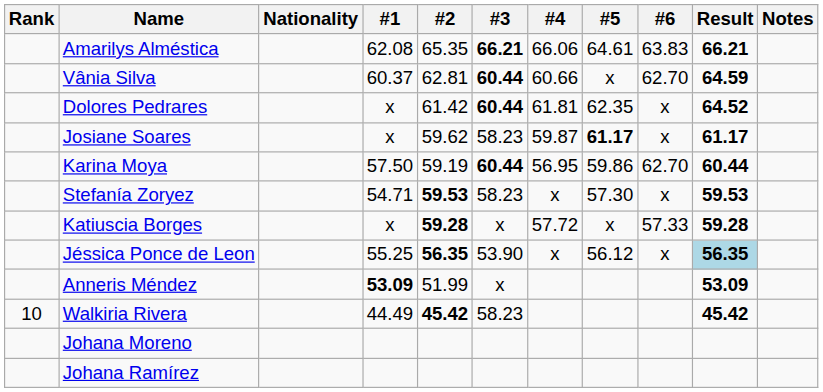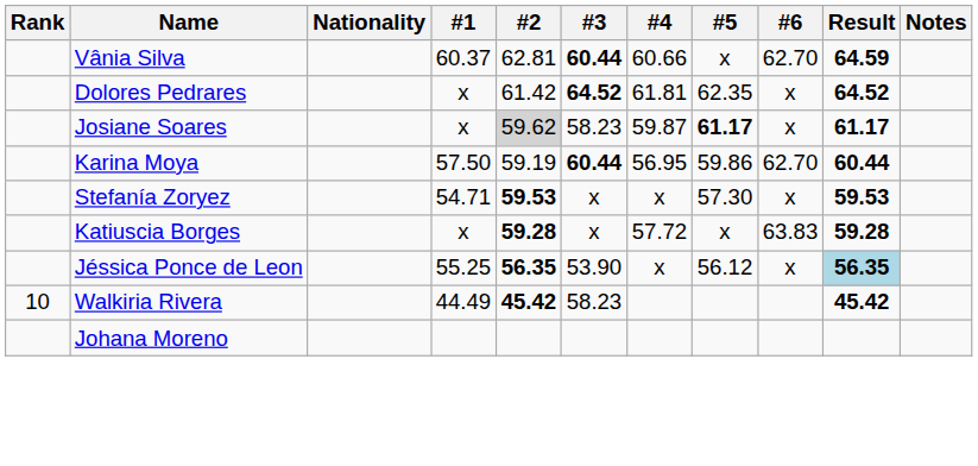- row: Amarilys Alméstica | 62.08 | 65.35 | 66.21 | 66.06 | 64.61 | 63.83 | 66.21
Dolores Pedrares | #3: 60.44 -> 64.52
Josiane Soares | #2: no background -> lightgrey background
Stefanía Zoryez | #3: 58.23 -> x
Katiuscia Borges | #6: 57.33 -> 63.83
- row: Anneris Méndez | 53.09 | 51.99 | x | 53.09
- row: Johana Ramírez
